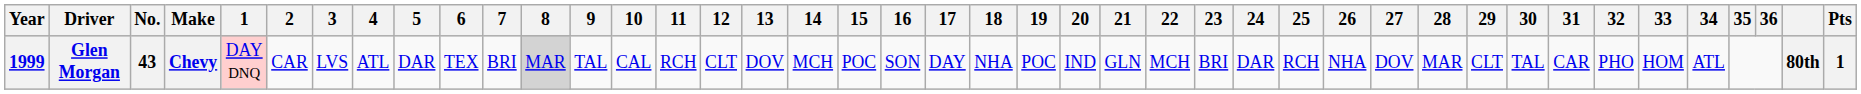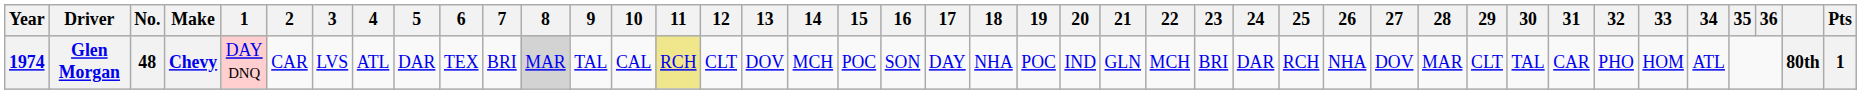Glen Morgan | Year: 1999 -> 1974
Glen Morgan | No.: 43 -> 48
Glen Morgan | 11: no background -> khaki background
